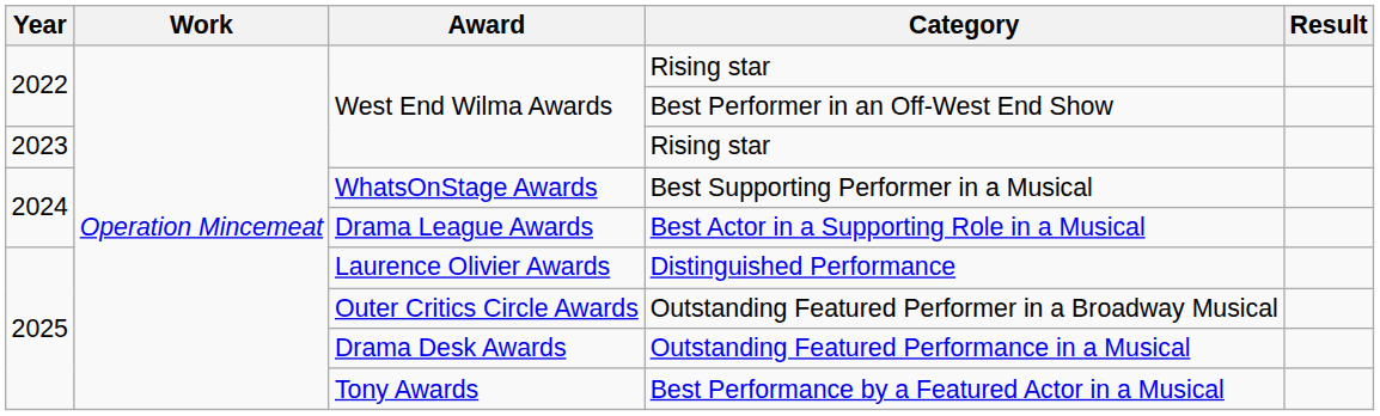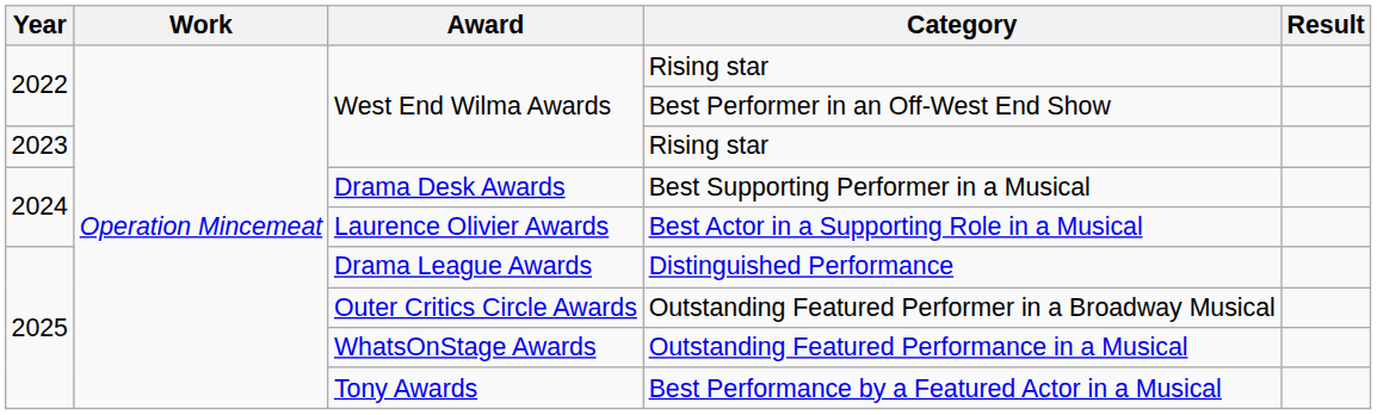Best Supporting Performer in a Musical | Award: WhatsOnStage Awards -> Drama Desk Awards
Best Actor in a Supporting Role in a Musical | Award: Drama League Awards -> Laurence Olivier Awards
Distinguished Performance | Award: Laurence Olivier Awards -> Drama League Awards
Outstanding Featured Performance in a Musical | Award: Drama Desk Awards -> WhatsOnStage Awards
